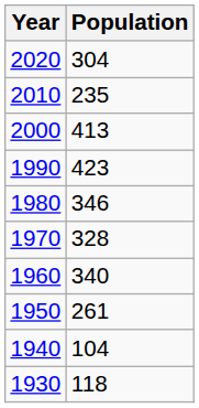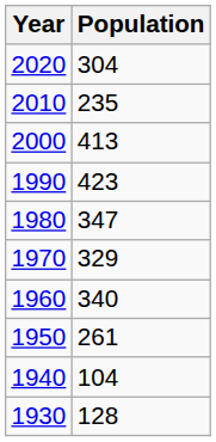1980 | Population: 346 -> 347
1970 | Population: 328 -> 329
1930 | Population: 118 -> 128
